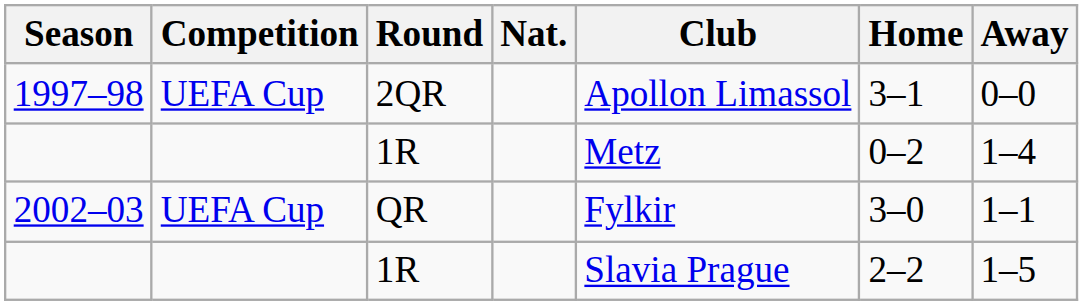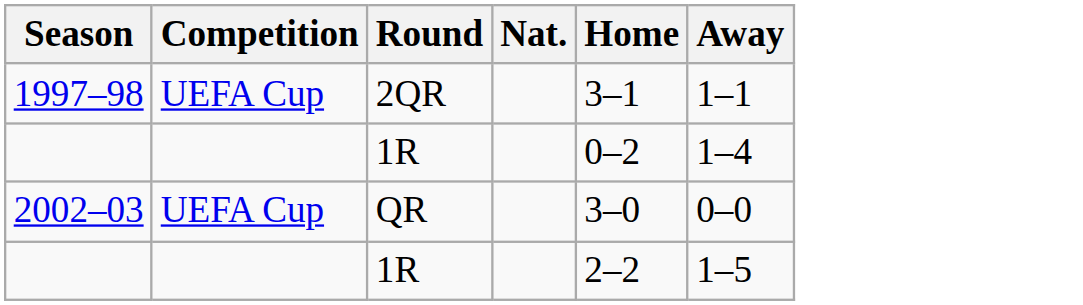- column: Club | Apollon Limassol | Metz | Fylkir | Slavia Prague
1997–98 | Away: 0–0 -> 1–1
2002–03 | Away: 1–1 -> 0–0
